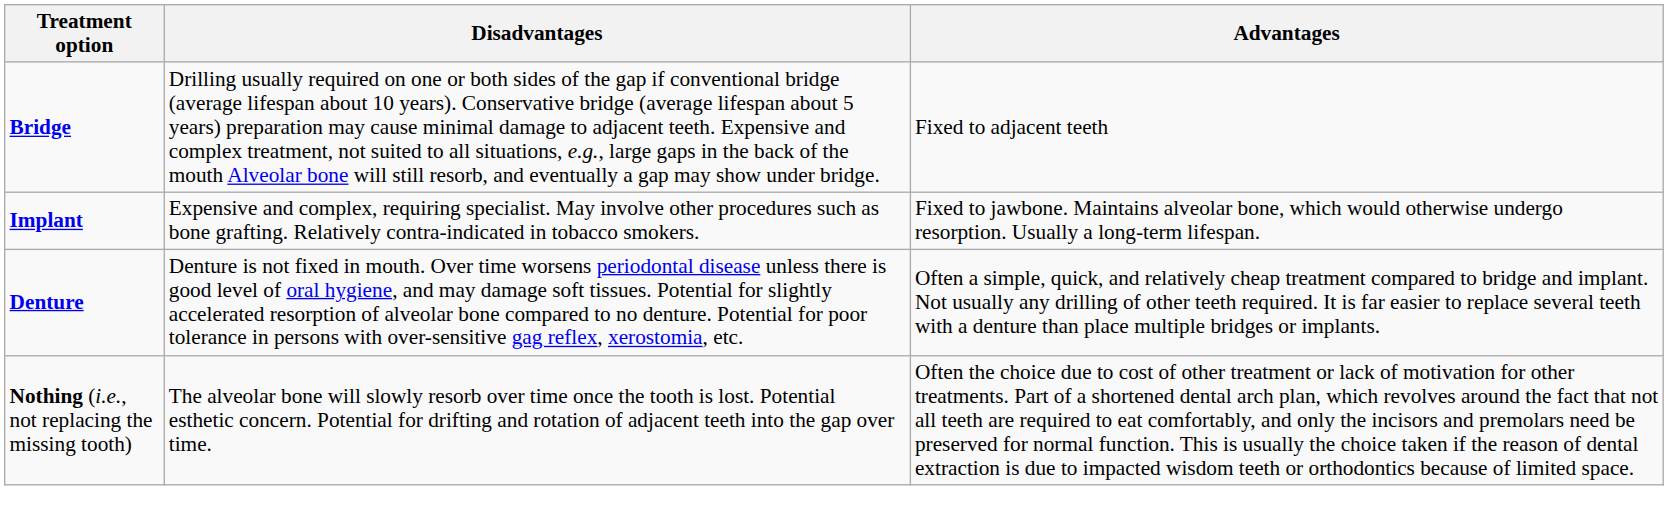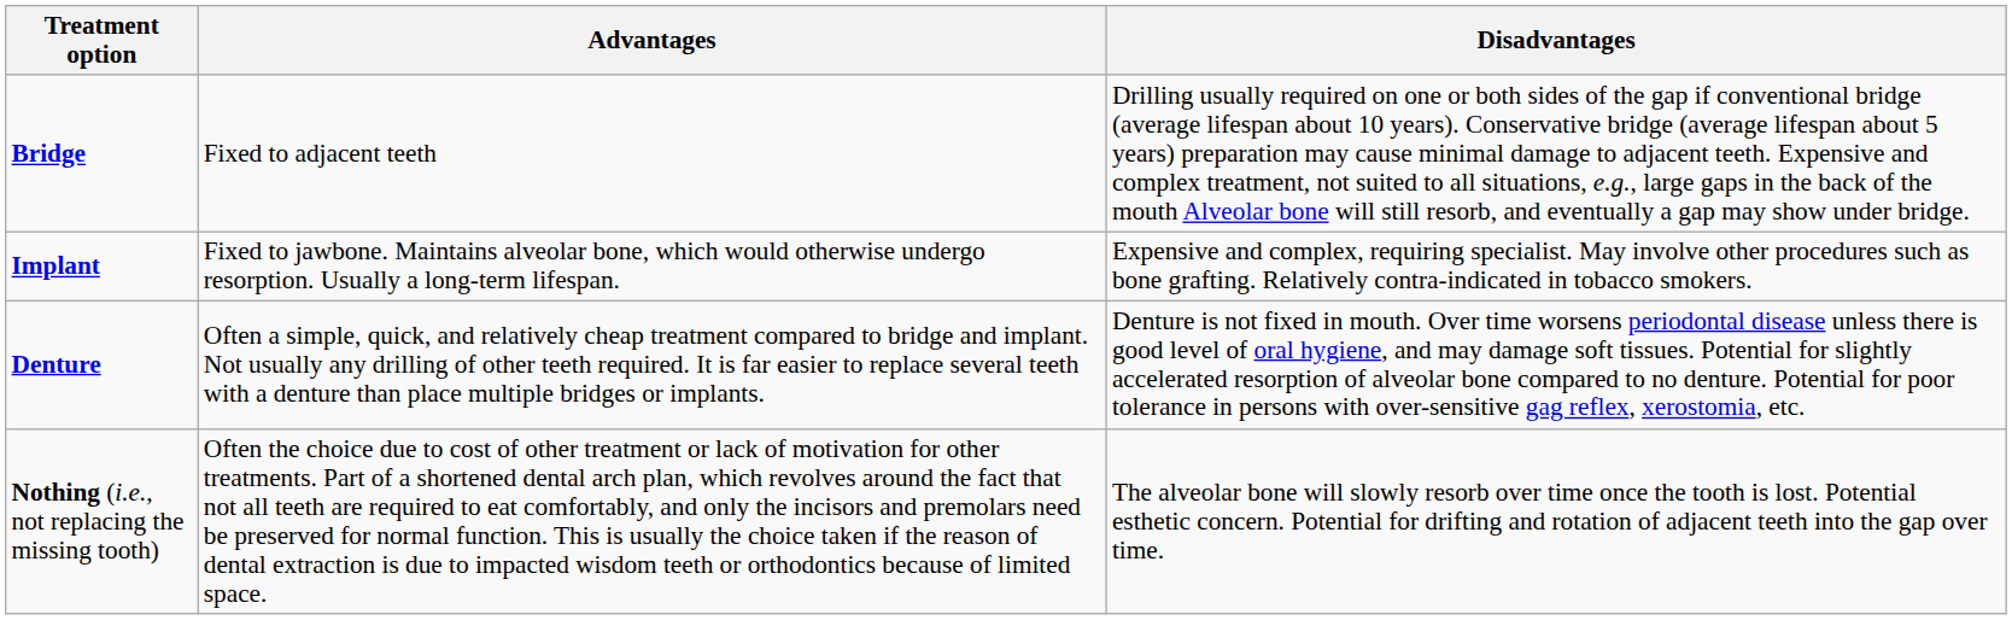columns swapped: Advantages <-> Disadvantages
